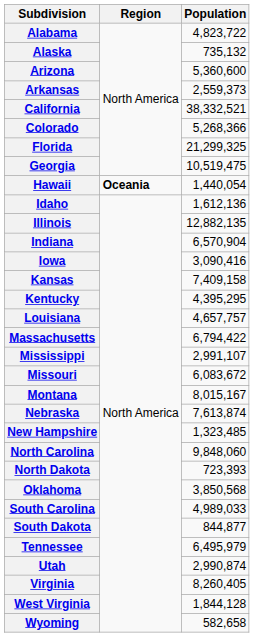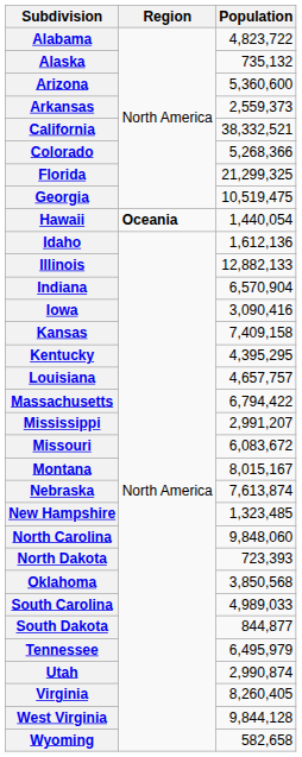Illinois | Population: 12,882,135 -> 12,882,133
Mississippi | Population: 2,991,107 -> 2,991,207
West Virginia | Population: 1,844,128 -> 9,844,128
